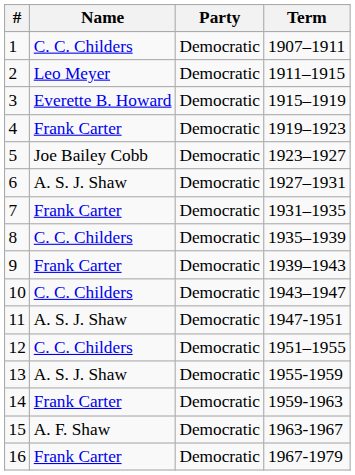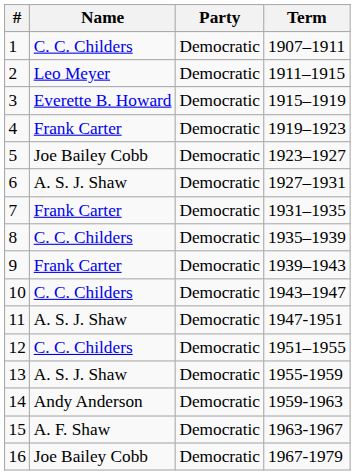14 | Name: Frank Carter -> Andy Anderson
16 | Name: Frank Carter -> Joe Bailey Cobb
